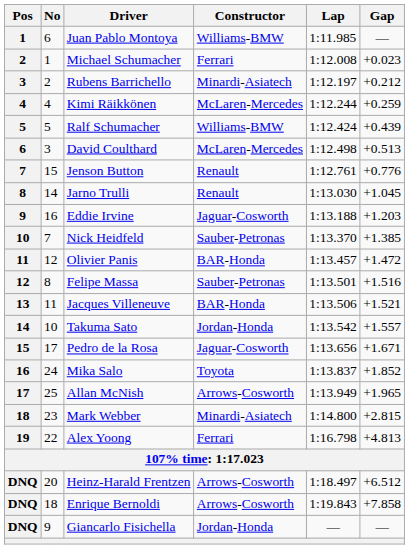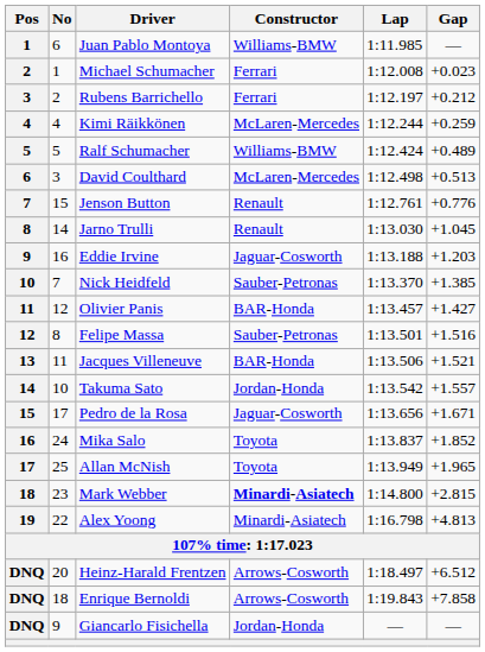Rubens Barrichello | Constructor: Minardi-Asiatech -> Ferrari
Ralf Schumacher | Gap: +0.439 -> +0.489
Olivier Panis | Gap: +1.472 -> +1.427
Allan McNish | Constructor: Arrows-Cosworth -> Toyota
Mark Webber | Constructor: normal -> bold
Alex Yoong | Constructor: Ferrari -> Minardi-Asiatech
